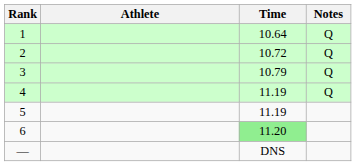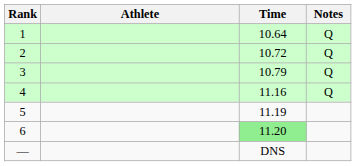4 | Time: 11.19 -> 11.16
